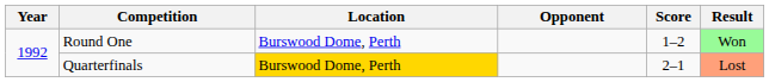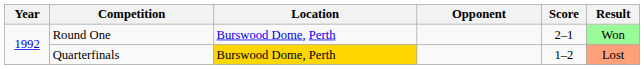Round One | Score: 1–2 -> 2–1
Quarterfinals | Score: 2–1 -> 1–2
